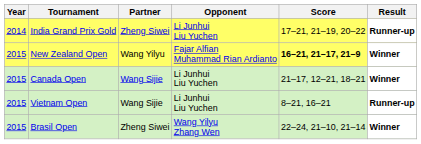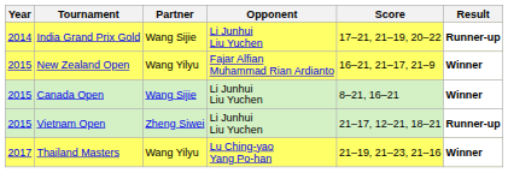India Grand Prix Gold | Partner: Zheng Siwei -> Wang Sijie
New Zealand Open | Score: bold -> normal
Canada Open | Score: 21–17, 12–21, 18–21 -> 8–21, 16–21
Vietnam Open | Partner: Wang Sijie -> Zheng Siwei
Vietnam Open | Score: 8–21, 16–21 -> 21–17, 12–21, 18–21
- row: 2015 | Brasil Open | Zheng Siwei | Wang Yilyu Zhang Wen | 22–24, 21–10, 21–14 | Winner
+ row: 2017 | Thailand Masters | Wang Yilyu | Lu Ching-yao Yang Po-han | 21–19, 21–23, 21–16 | Winner
